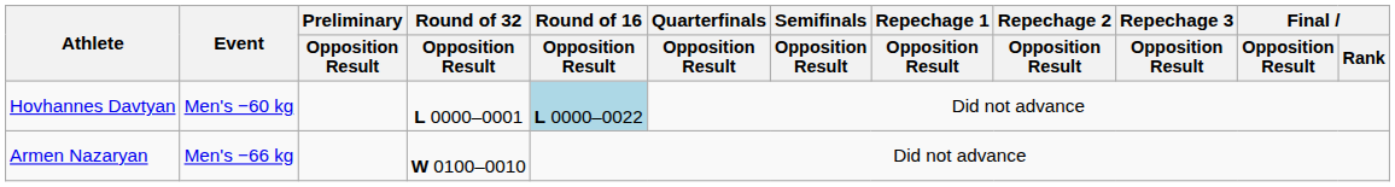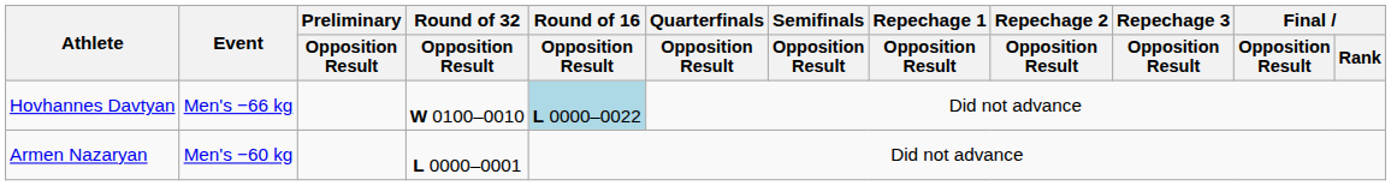Hovhannes Davtyan | Event: Men's −60 kg -> Men's −66 kg
Hovhannes Davtyan | Round of 32 / Opposition Result: L 0000–0001 -> W 0100–0010
Armen Nazaryan | Event: Men's −66 kg -> Men's −60 kg
Armen Nazaryan | Round of 32 / Opposition Result: W 0100–0010 -> L 0000–0001
